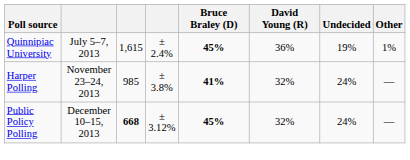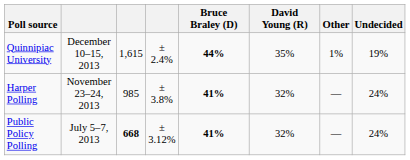columns swapped: Other <-> Undecided
Quinnipiac University | column 2: July 5–7, 2013 -> December 10–15, 2013
Quinnipiac University | Bruce Braley (D): 45% -> 44%
Quinnipiac University | David Young (R): 36% -> 35%
Public Policy Polling | column 2: December 10–15, 2013 -> July 5–7, 2013
Public Policy Polling | Bruce Braley (D): 45% -> 41%
